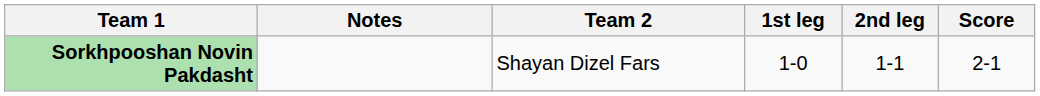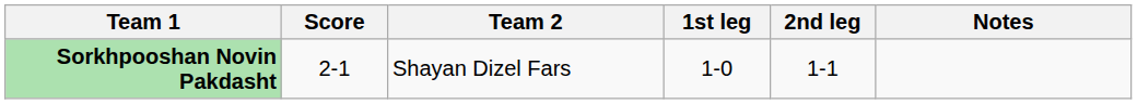columns swapped: Score <-> Notes
